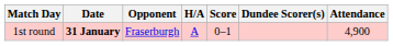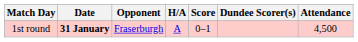1st round | Attendance: 4,900 -> 4,500
